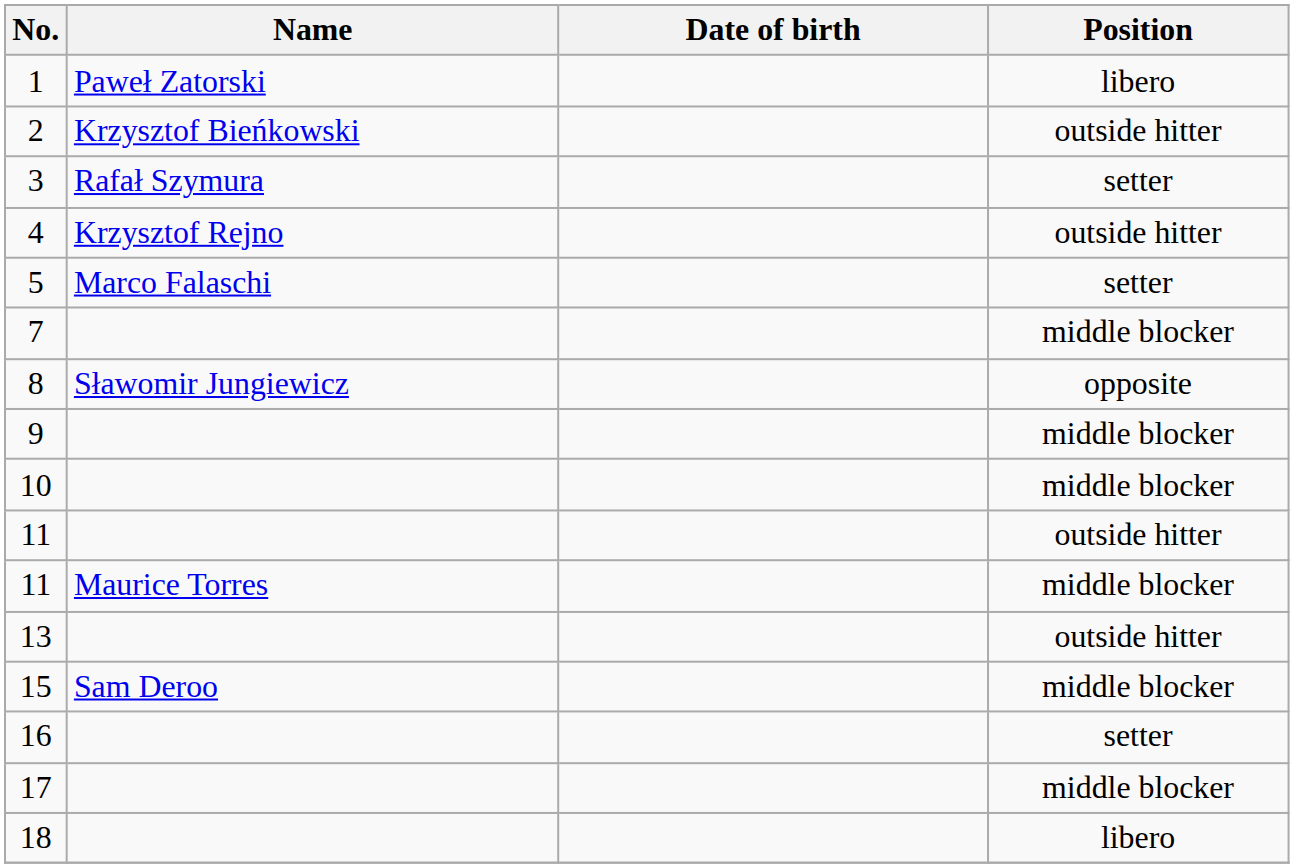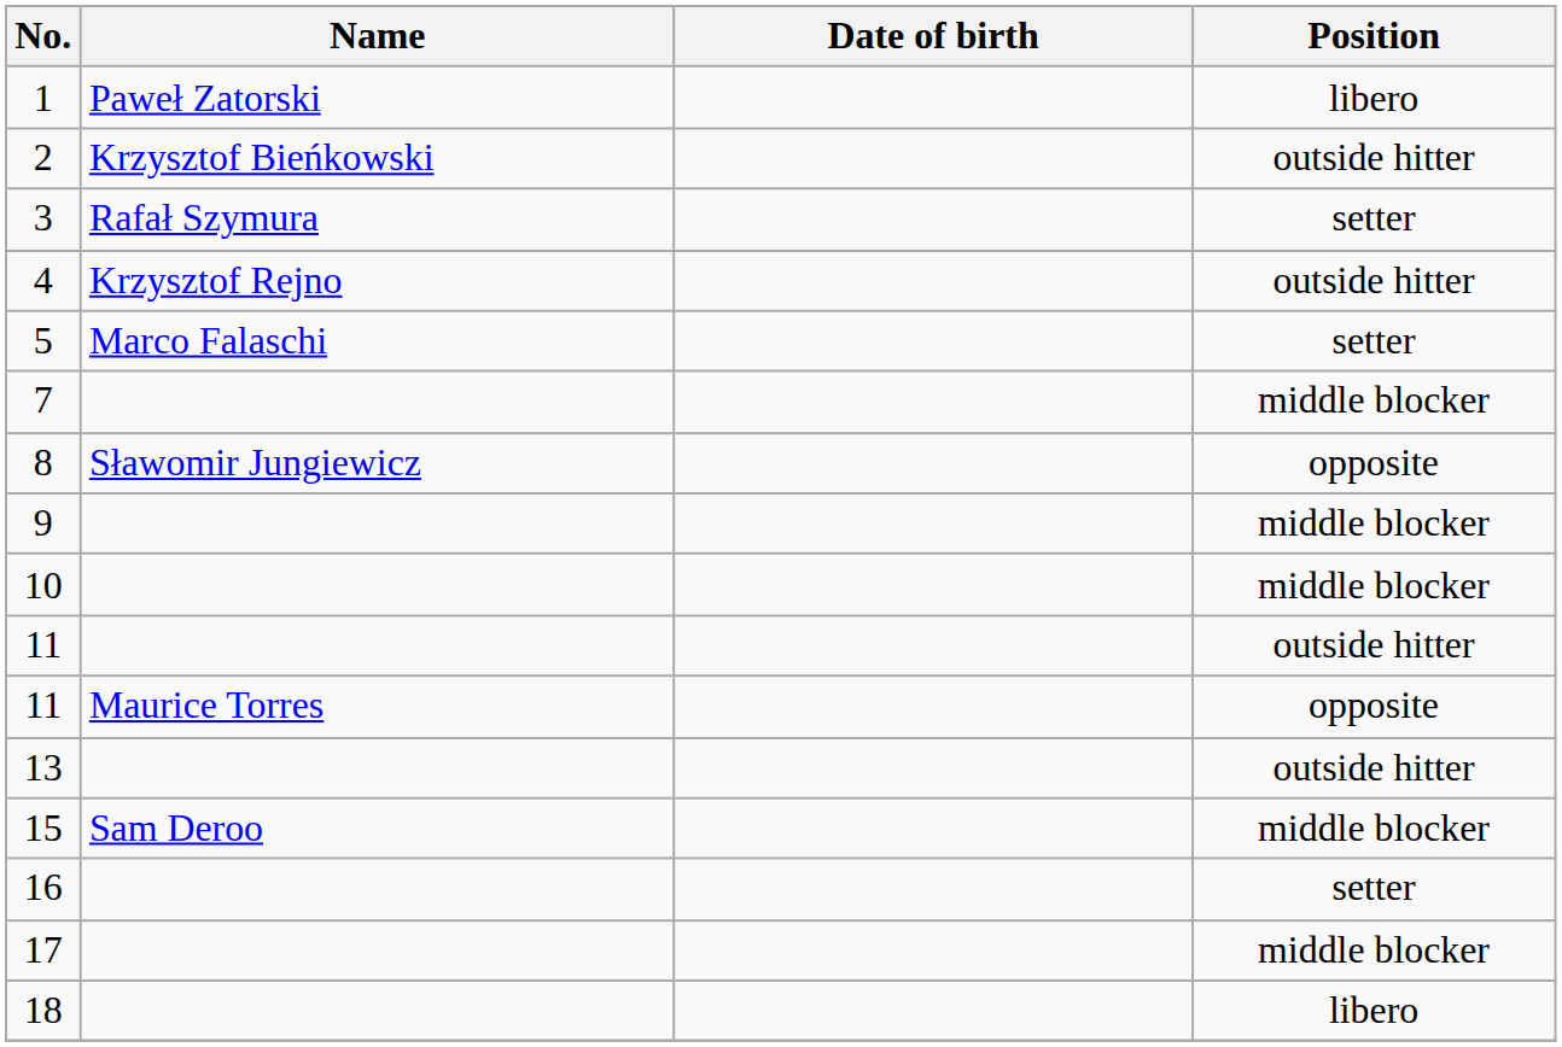11 / Maurice Torres | Position: middle blocker -> opposite
